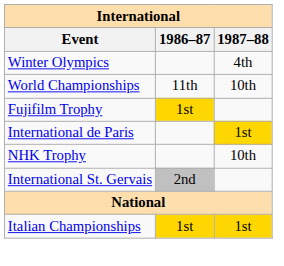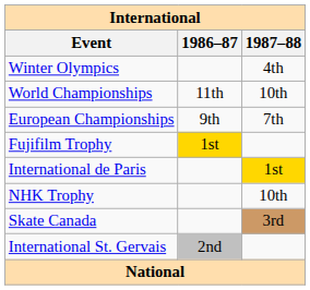+ row: European Championships | 9th | 7th
+ row: Skate Canada | 3rd
- row: Italian Championships | 1st | 1st
